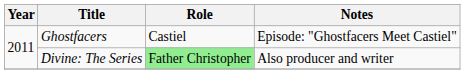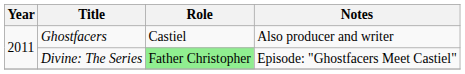Ghostfacers | Notes: Episode: "Ghostfacers Meet Castiel" -> Also producer and writer
Divine: The Series | Notes: Also producer and writer -> Episode: "Ghostfacers Meet Castiel"
